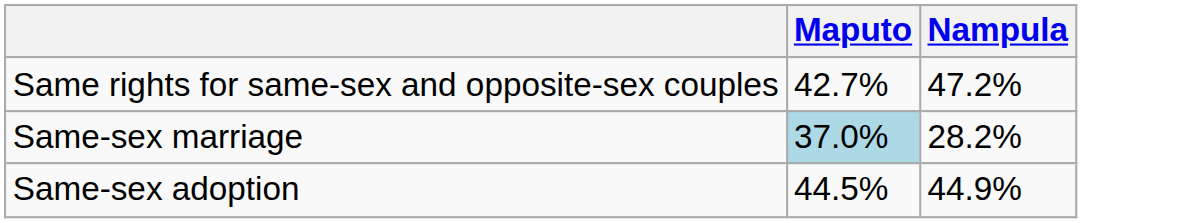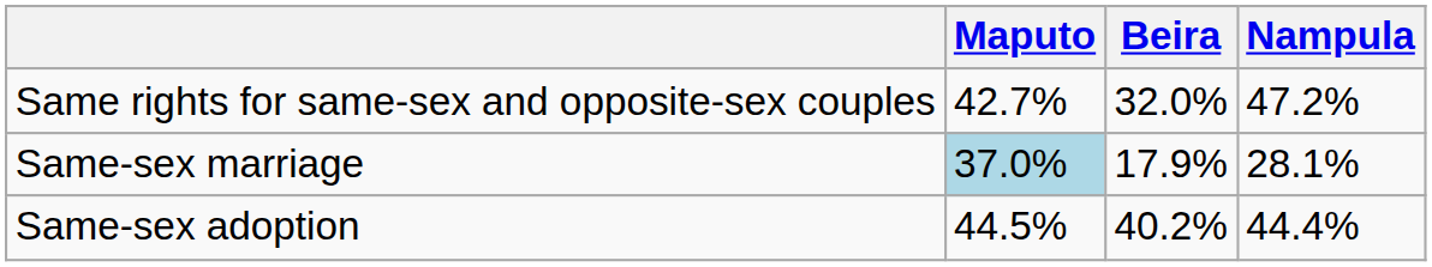+ column: Beira | 32.0% | 17.9% | 40.2%
Same-sex marriage | Nampula: 28.2% -> 28.1%
Same-sex adoption | Nampula: 44.9% -> 44.4%
